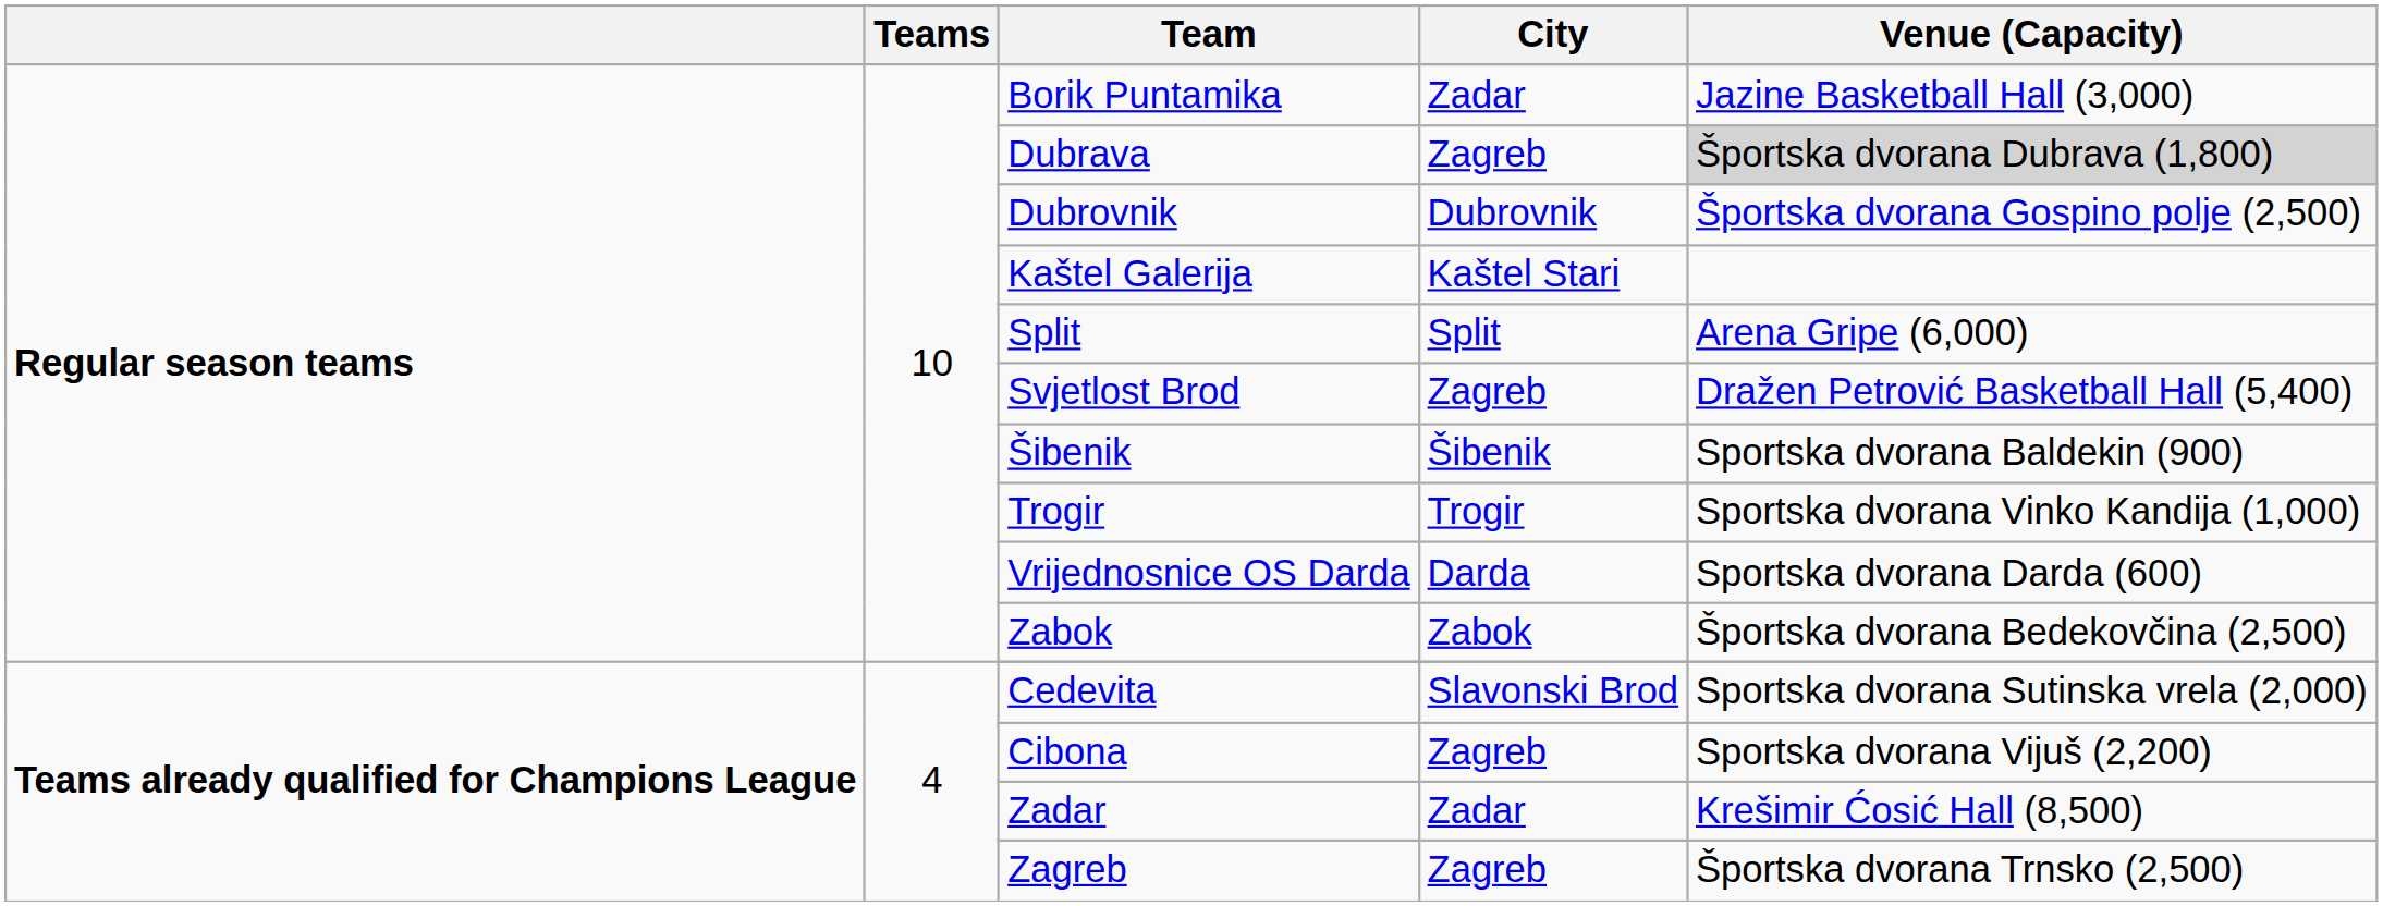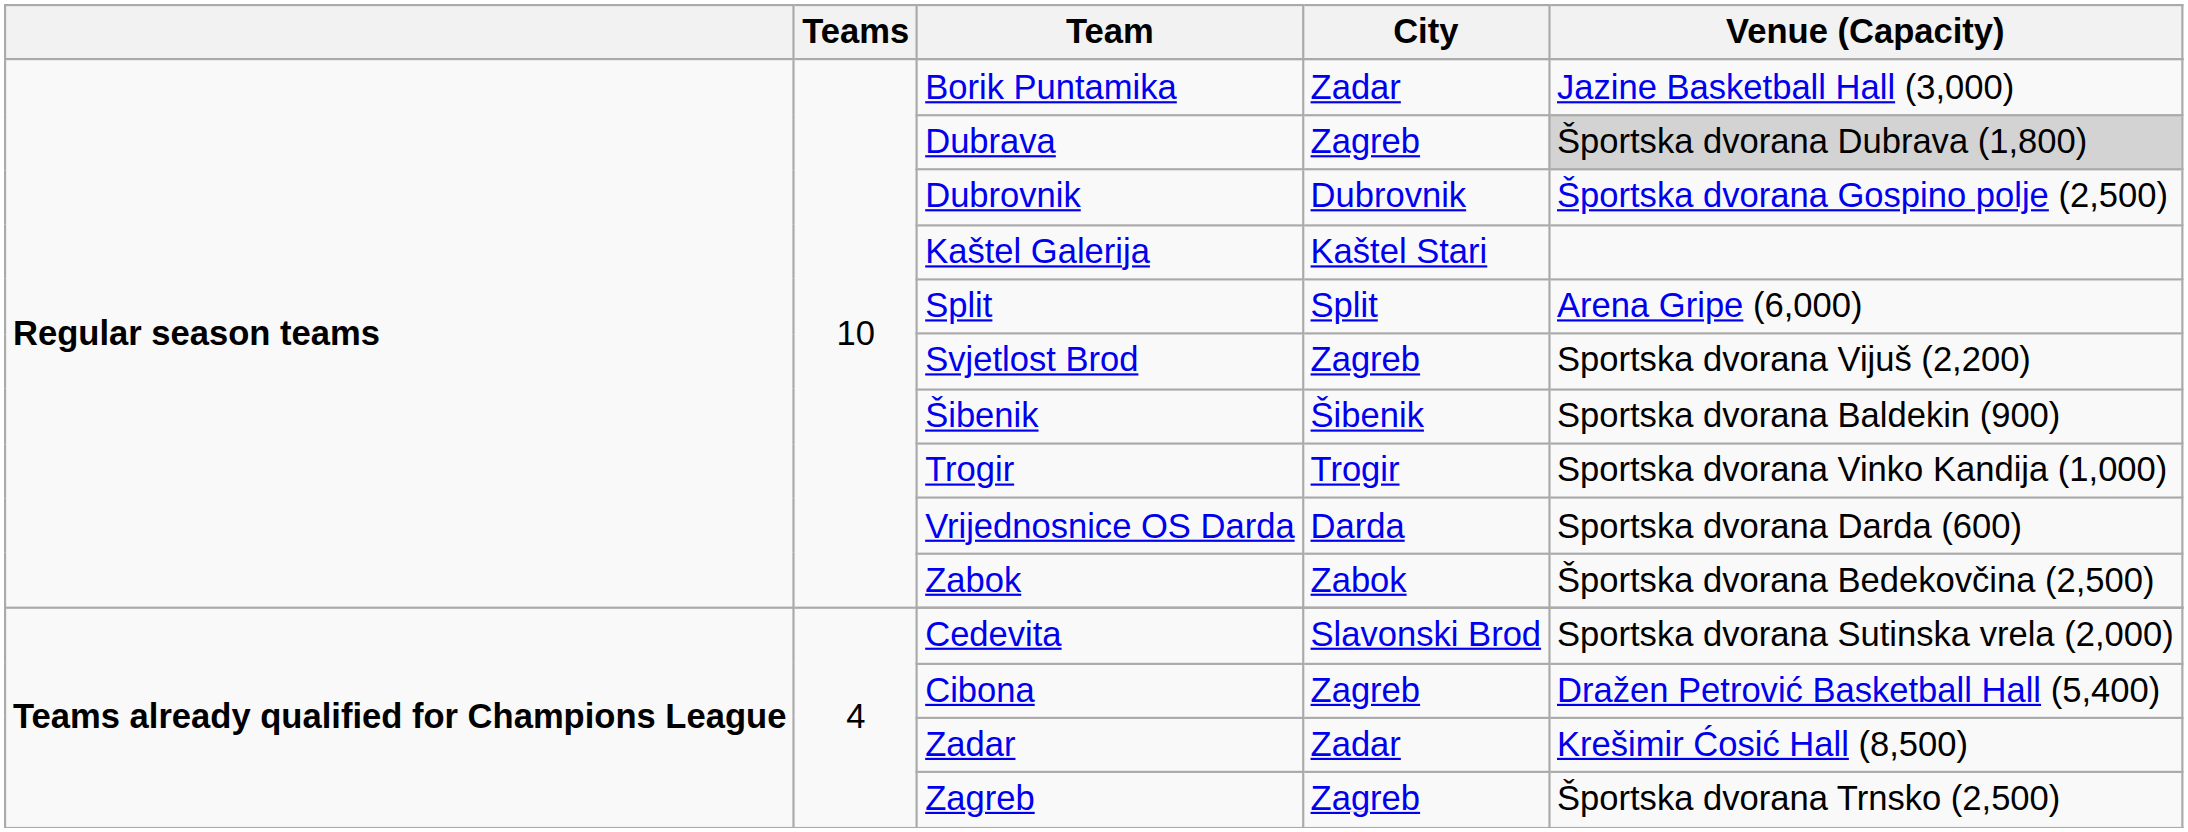Svjetlost Brod | Venue (Capacity): Dražen Petrović Basketball Hall (5,400) -> Sportska dvorana Vijuš (2,200)
Cibona | Venue (Capacity): Sportska dvorana Vijuš (2,200) -> Dražen Petrović Basketball Hall (5,400)
